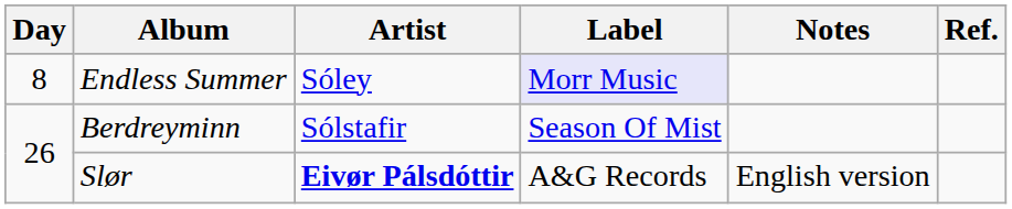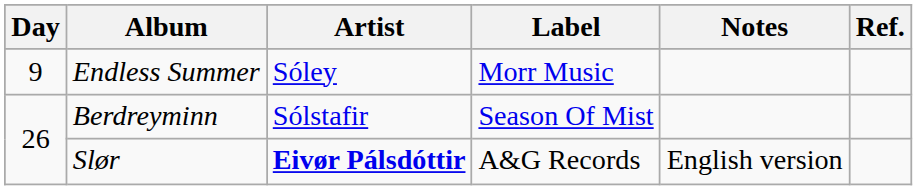Endless Summer | Day: 8 -> 9
Endless Summer | Label: lavender background -> no background
